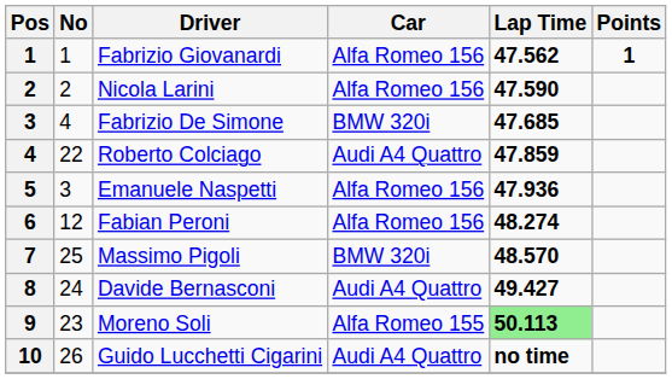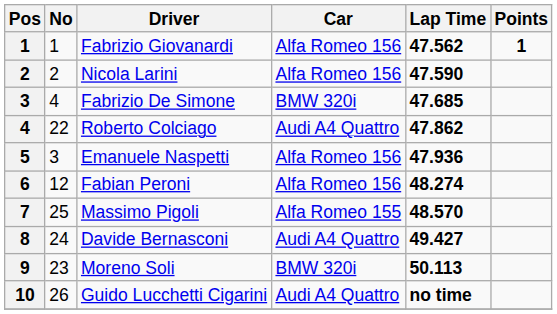Roberto Colciago | Lap Time: 47.859 -> 47.862
Massimo Pigoli | Car: BMW 320i -> Alfa Romeo 155
Moreno Soli | Car: Alfa Romeo 155 -> BMW 320i
Moreno Soli | Lap Time: lightgreen background -> no background
